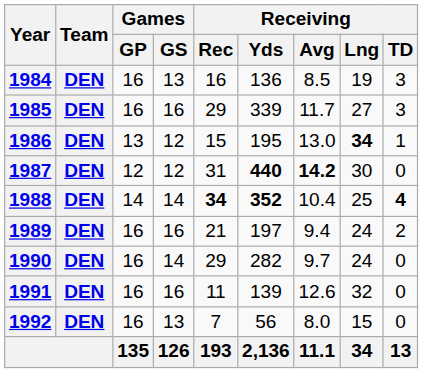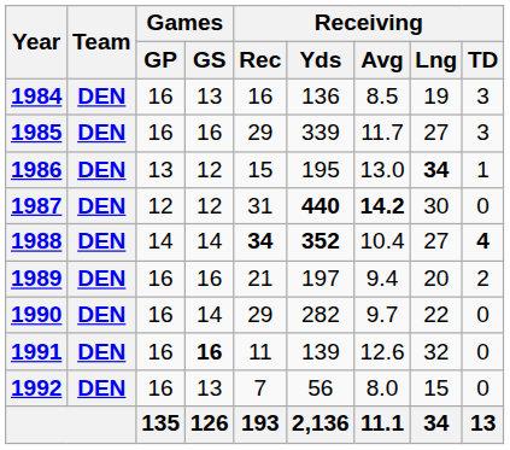1988 | Receiving / Lng: 25 -> 27
1989 | Receiving / Lng: 24 -> 20
1990 | Receiving / Lng: 24 -> 22
1991 | Games / GS: normal -> bold
